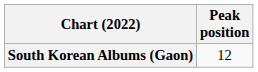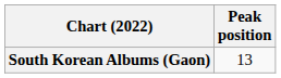South Korean Albums (Gaon) | Peak position: 12 -> 13
